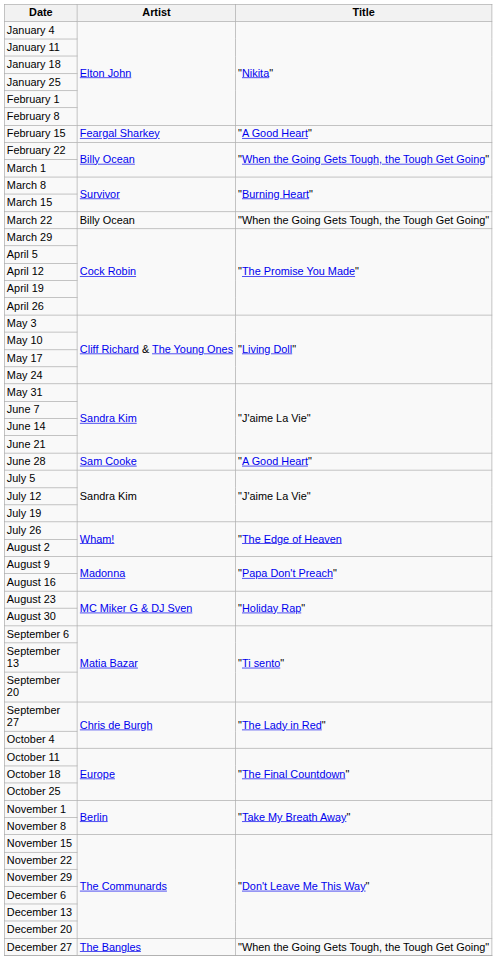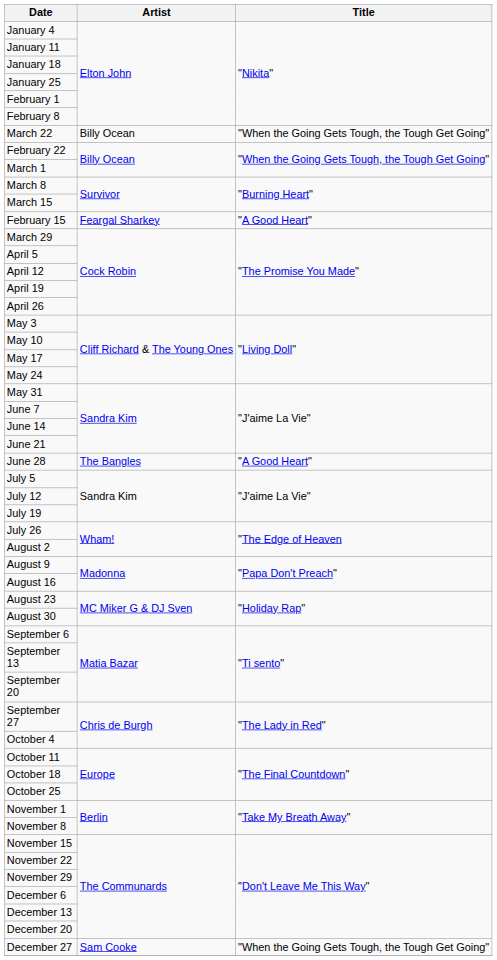rows swapped: February 15 <-> March 22
June 28 | Artist: Sam Cooke -> The Bangles
December 27 | Artist: The Bangles -> Sam Cooke
